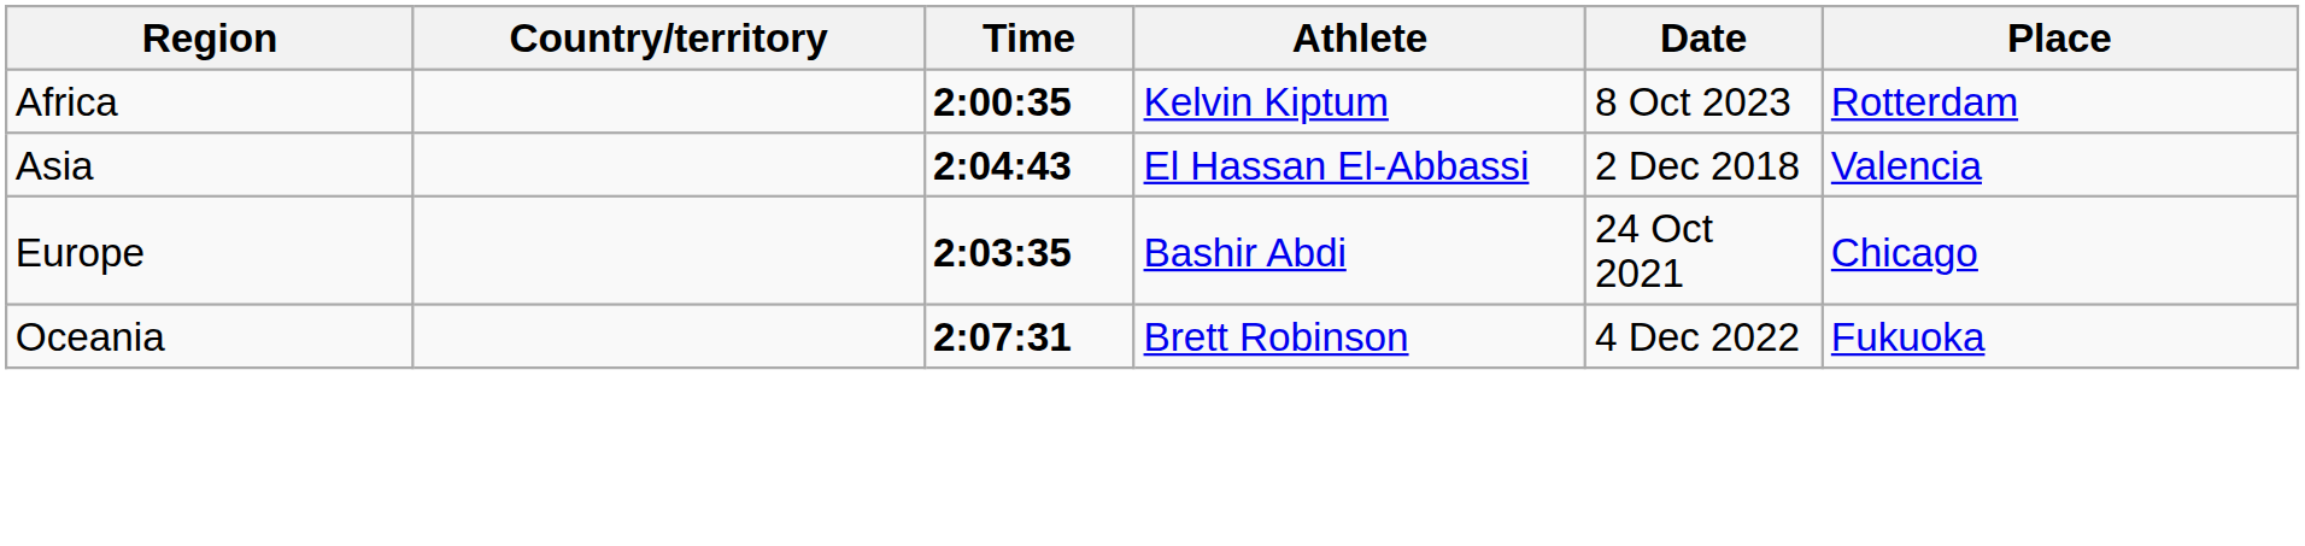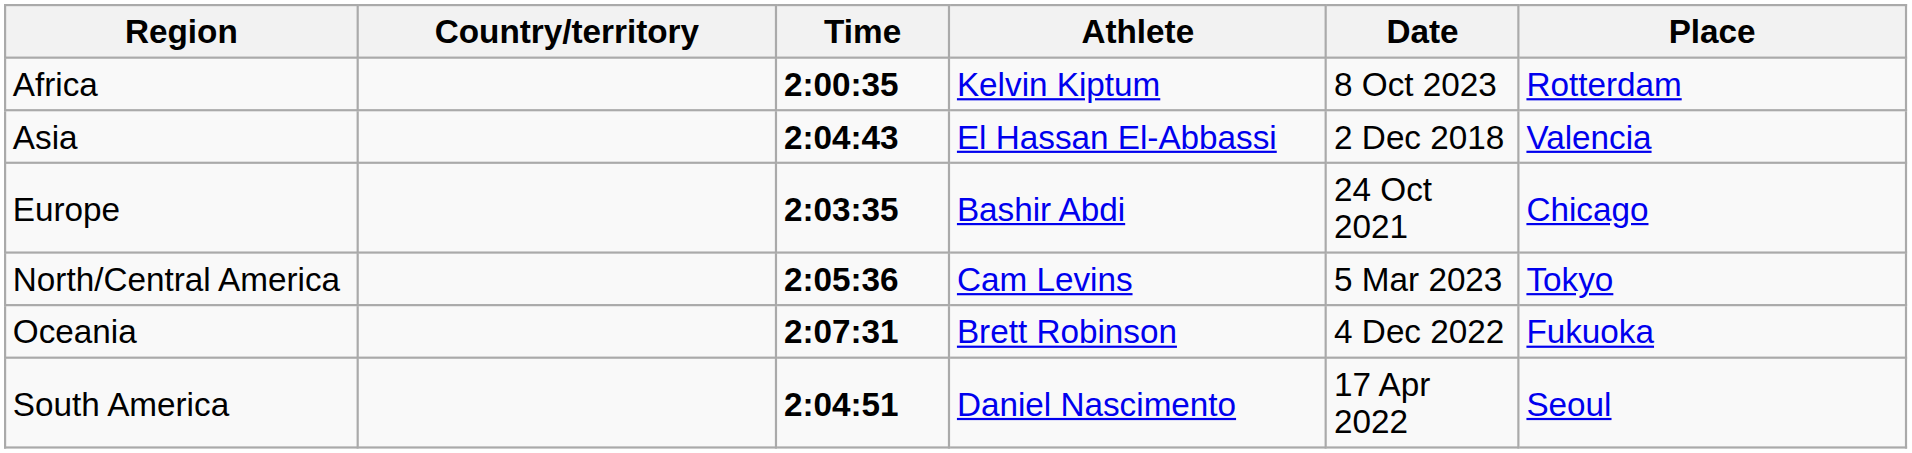+ row: North/Central America | 2:05:36 | Cam Levins | 5 Mar 2023 | Tokyo
+ row: South America | 2:04:51 | Daniel Nascimento | 17 Apr 2022 | Seoul
